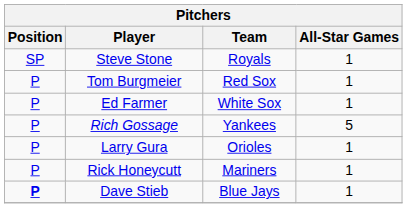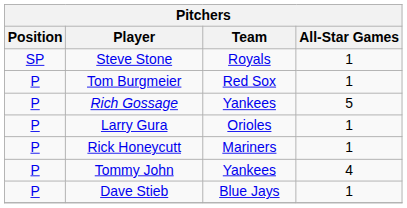- row: P | Ed Farmer | White Sox | 1
+ row: P | Tommy John | Yankees | 4
Dave Stieb | Position: bold -> normal
